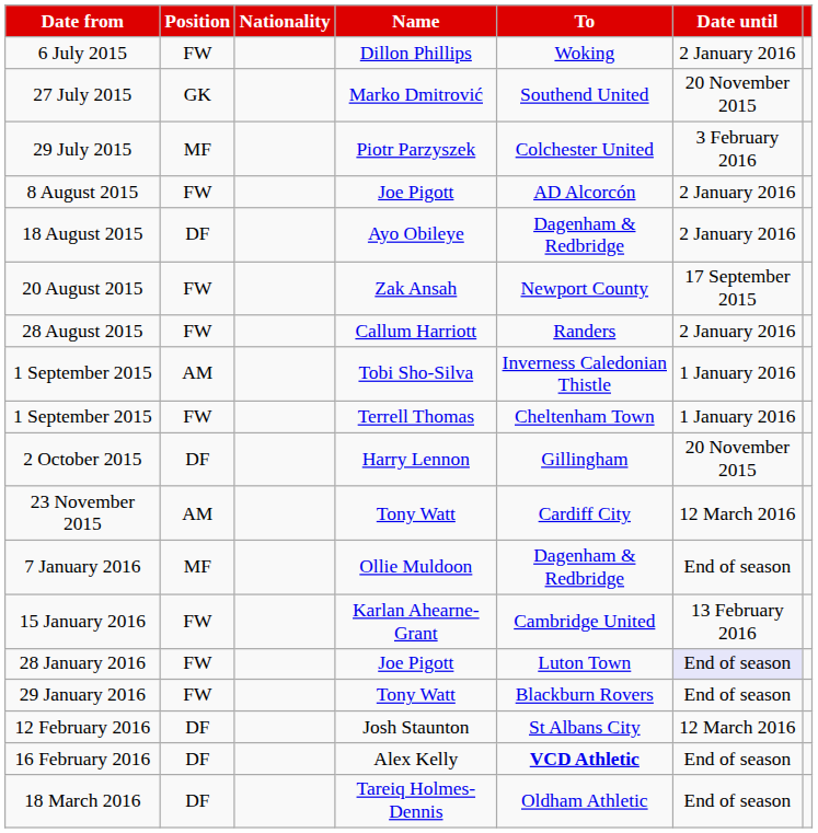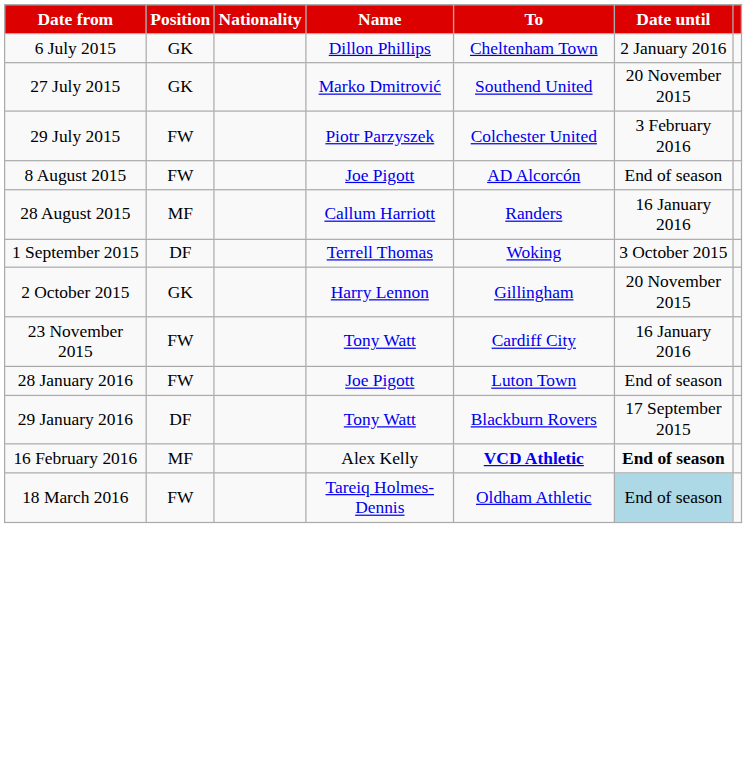6 July 2015 | Position: FW -> GK
6 July 2015 | To: Woking -> Cheltenham Town
29 July 2015 | Position: MF -> FW
8 August 2015 | Date until: 2 January 2016 -> End of season
- row: 18 August 2015 | DF | Ayo Obileye | Dagenham & Redbridge | 2 January 2016
- row: 20 August 2015 | FW | Zak Ansah | Newport County | 17 September 2015
28 August 2015 | Position: FW -> MF
28 August 2015 | Date until: 2 January 2016 -> 16 January 2016
- row: 1 September 2015 | AM | Tobi Sho-Silva | Inverness Caledonian Thistle | 1 January 2016
1 September 2015 / Terrell Thomas | Position: FW -> DF
1 September 2015 / Terrell Thomas | To: Cheltenham Town -> Woking
1 September 2015 / Terrell Thomas | Date until: 1 January 2016 -> 3 October 2015
2 October 2015 | Position: DF -> GK
23 November 2015 | Position: AM -> FW
23 November 2015 | Date until: 12 March 2016 -> 16 January 2016
- row: 7 January 2016 | MF | Ollie Muldoon | Dagenham & Redbridge | End of season
- row: 15 January 2016 | FW | Karlan Ahearne-Grant | Cambridge United | 13 February 2016
28 January 2016 | Date until: lavender background -> no background
29 January 2016 | Position: FW -> DF
29 January 2016 | Date until: End of season -> 17 September 2015
- row: 12 February 2016 | DF | Josh Staunton | St Albans City | 12 March 2016
16 February 2016 | Position: DF -> MF
16 February 2016 | Date until: normal -> bold
18 March 2016 | Position: DF -> FW
18 March 2016 | Date until: no background -> lightblue background
